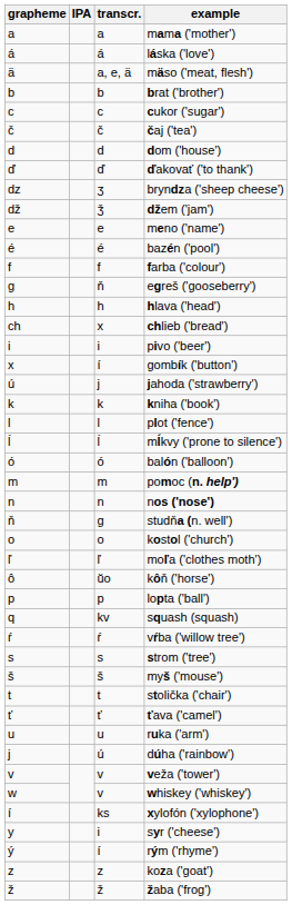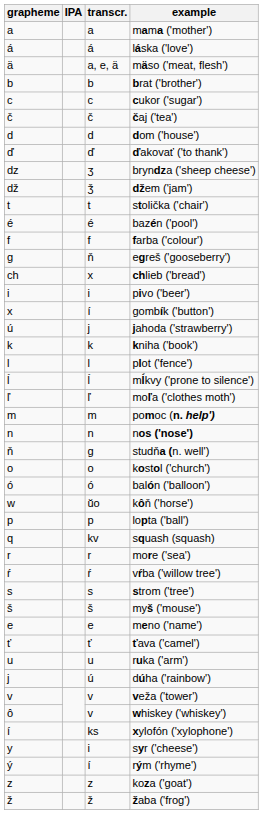rows swapped: meno ('name') <-> stolička ('chair')
- row: h | h | hlava ('head')
rows swapped: moľa ('clothes moth') <-> balón ('balloon')
kôň ('horse') | grapheme: ô -> w
+ row: r | r | more ('sea')
whiskey ('whiskey') | grapheme: w -> ô
